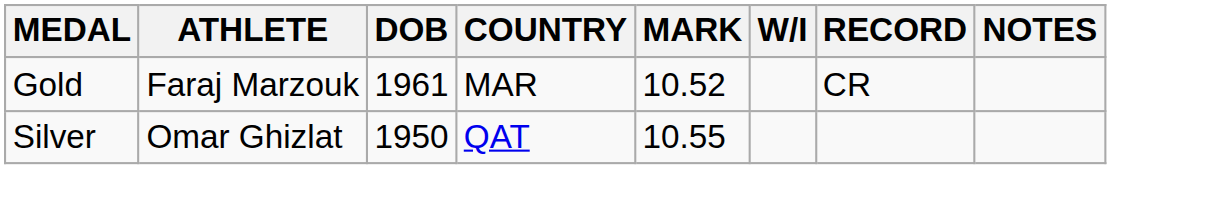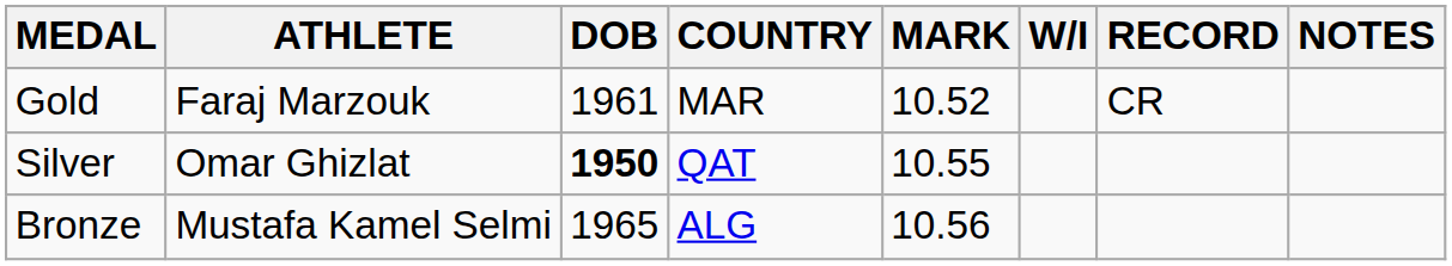Silver | DOB: normal -> bold
+ row: Bronze | Mustafa Kamel Selmi | 1965 | ALG | 10.56
